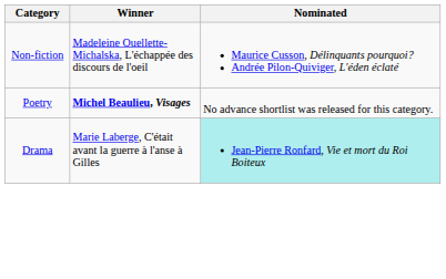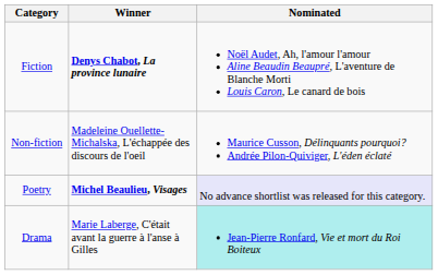+ row: Fiction | Denys Chabot, La province lunaire | Noël Audet, Ah, l'amour l'amour Aline Beaudin Beaupré, L'aventure de Blanche Morti Louis Caron, Le canard de bois
Poetry | Nominated: no background -> lavender background
